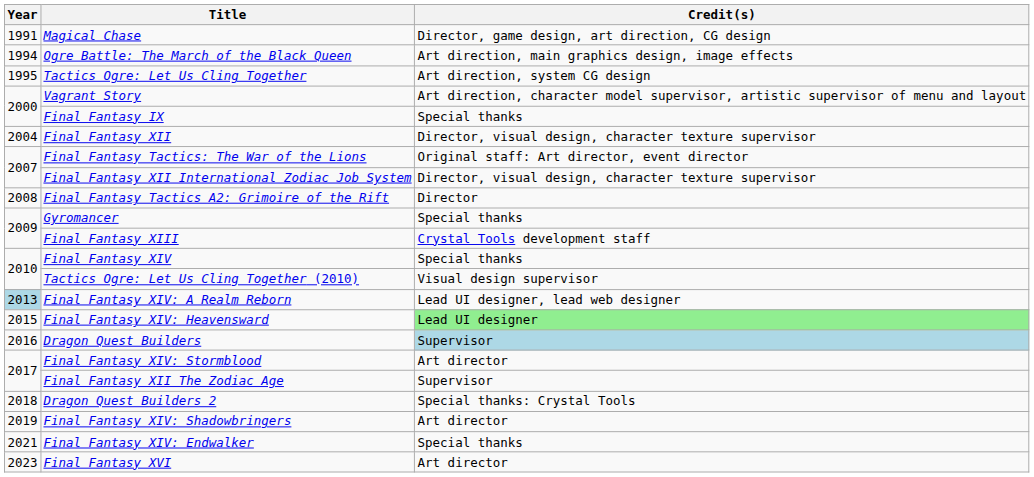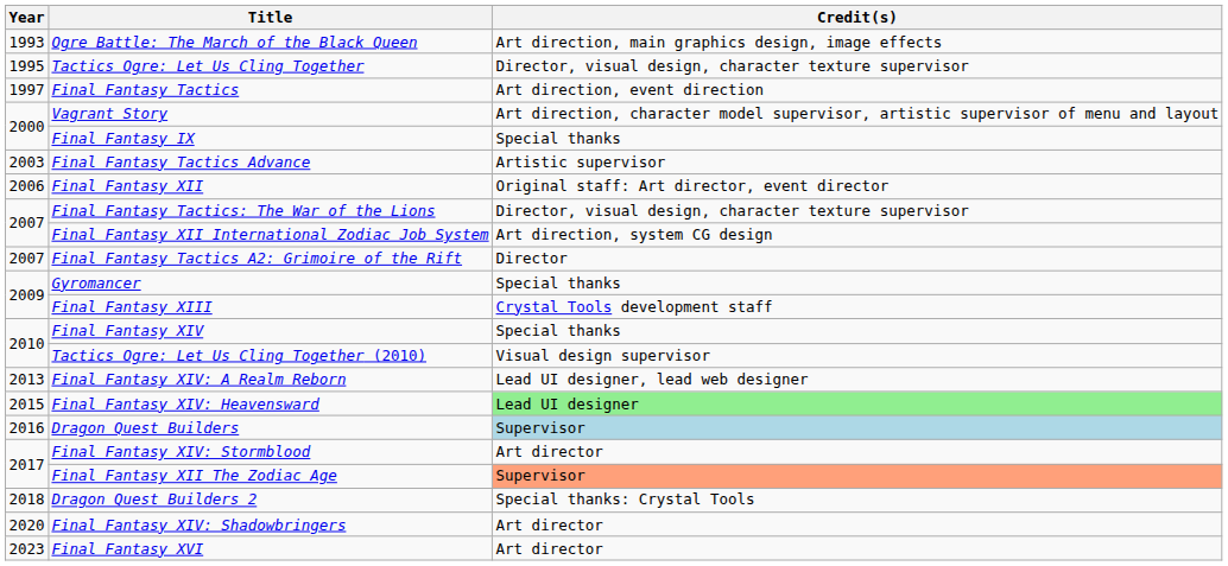- row: 1991 | Magical Chase | Director, game design, art direction, CG design
Ogre Battle: The March of the Black Queen | Year: 1994 -> 1993
Tactics Ogre: Let Us Cling Together | Credit(s): Art direction, system CG design -> Director, visual design, character texture supervisor
+ row: 1997 | Final Fantasy Tactics | Art direction, event direction
+ row: 2003 | Final Fantasy Tactics Advance | Artistic supervisor
Final Fantasy XII | Year: 2004 -> 2006
Final Fantasy XII | Credit(s): Director, visual design, character texture supervisor -> Original staff: Art director, event director
Final Fantasy Tactics: The War of the Lions | Credit(s): Original staff: Art director, event director -> Director, visual design, character texture supervisor
Final Fantasy XII International Zodiac Job System | Credit(s): Director, visual design, character texture supervisor -> Art direction, system CG design
Final Fantasy Tactics A2: Grimoire of the Rift | Year: 2008 -> 2007
Final Fantasy XIV: A Realm Reborn | Year: lightblue background -> no background
Final Fantasy XII The Zodiac Age | Credit(s): no background -> lightsalmon background
Final Fantasy XIV: Shadowbringers | Year: 2019 -> 2020
- row: 2021 | Final Fantasy XIV: Endwalker | Special thanks
